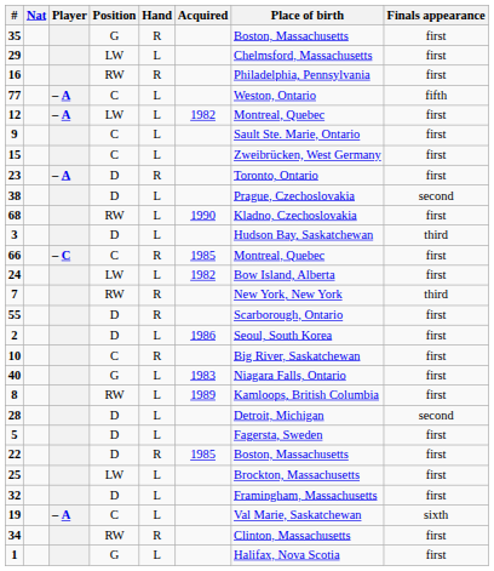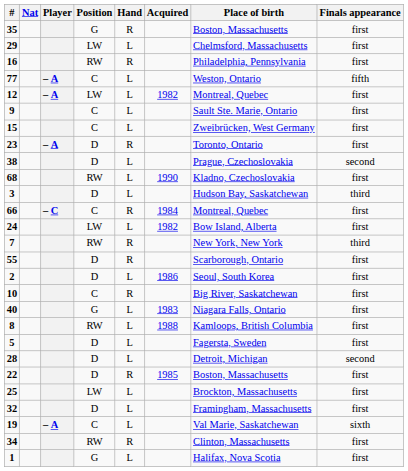66 | Acquired: 1985 -> 1984
8 | Acquired: 1989 -> 1988
rows swapped: 28 <-> 5
